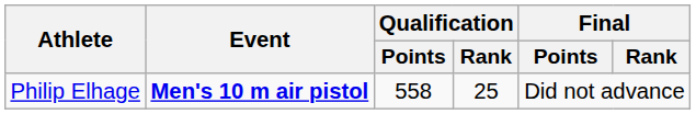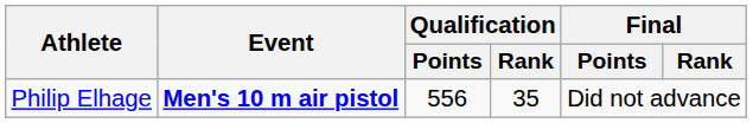Philip Elhage | Qualification / Points: 558 -> 556
Philip Elhage | Qualification / Rank: 25 -> 35
